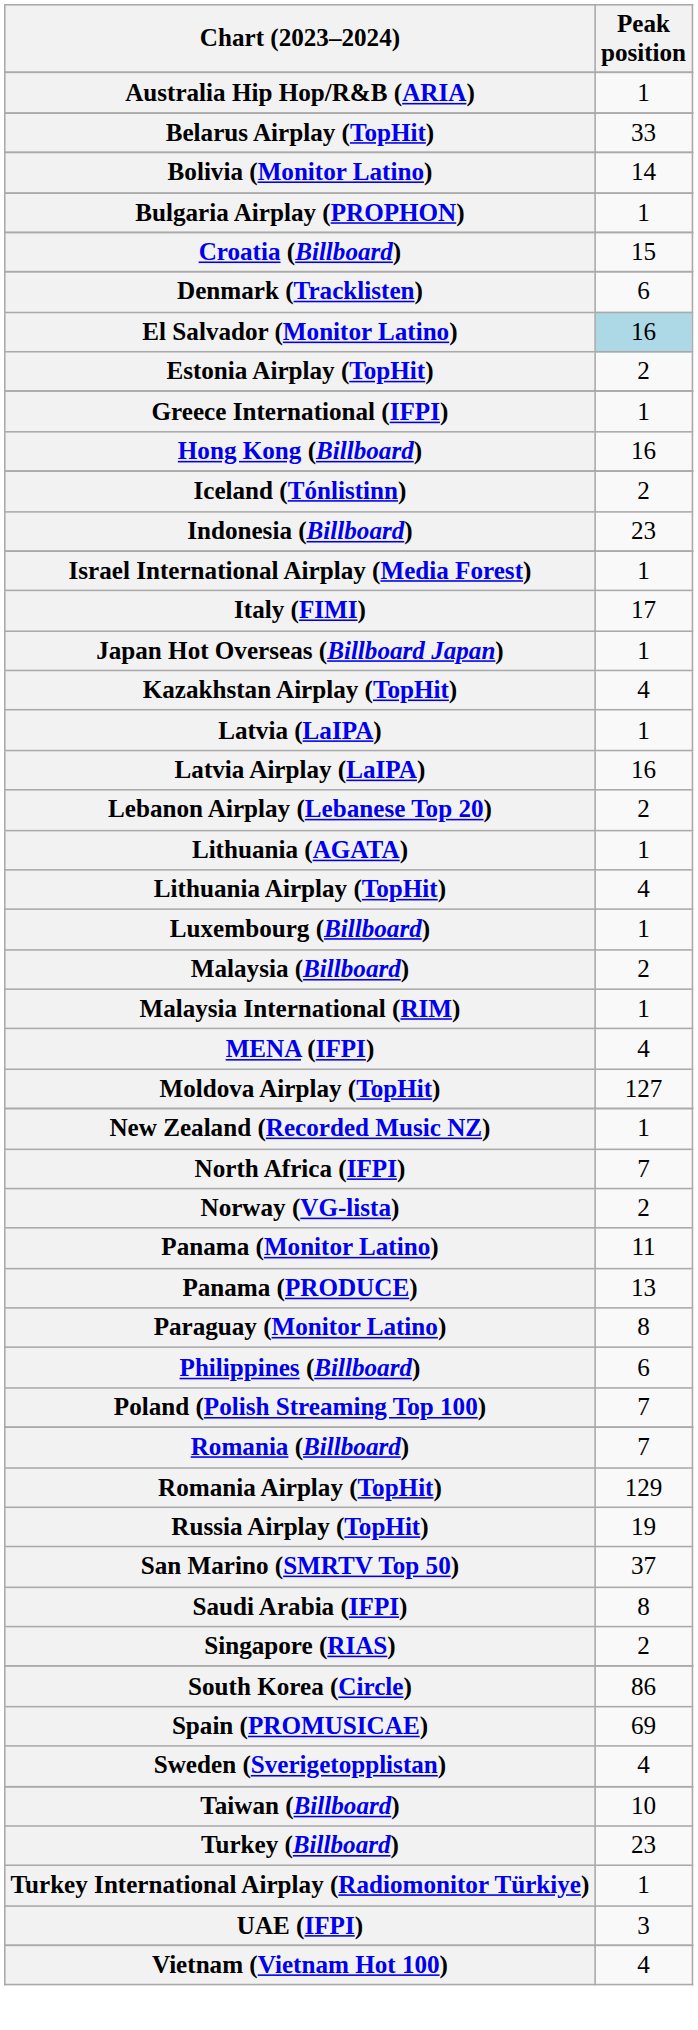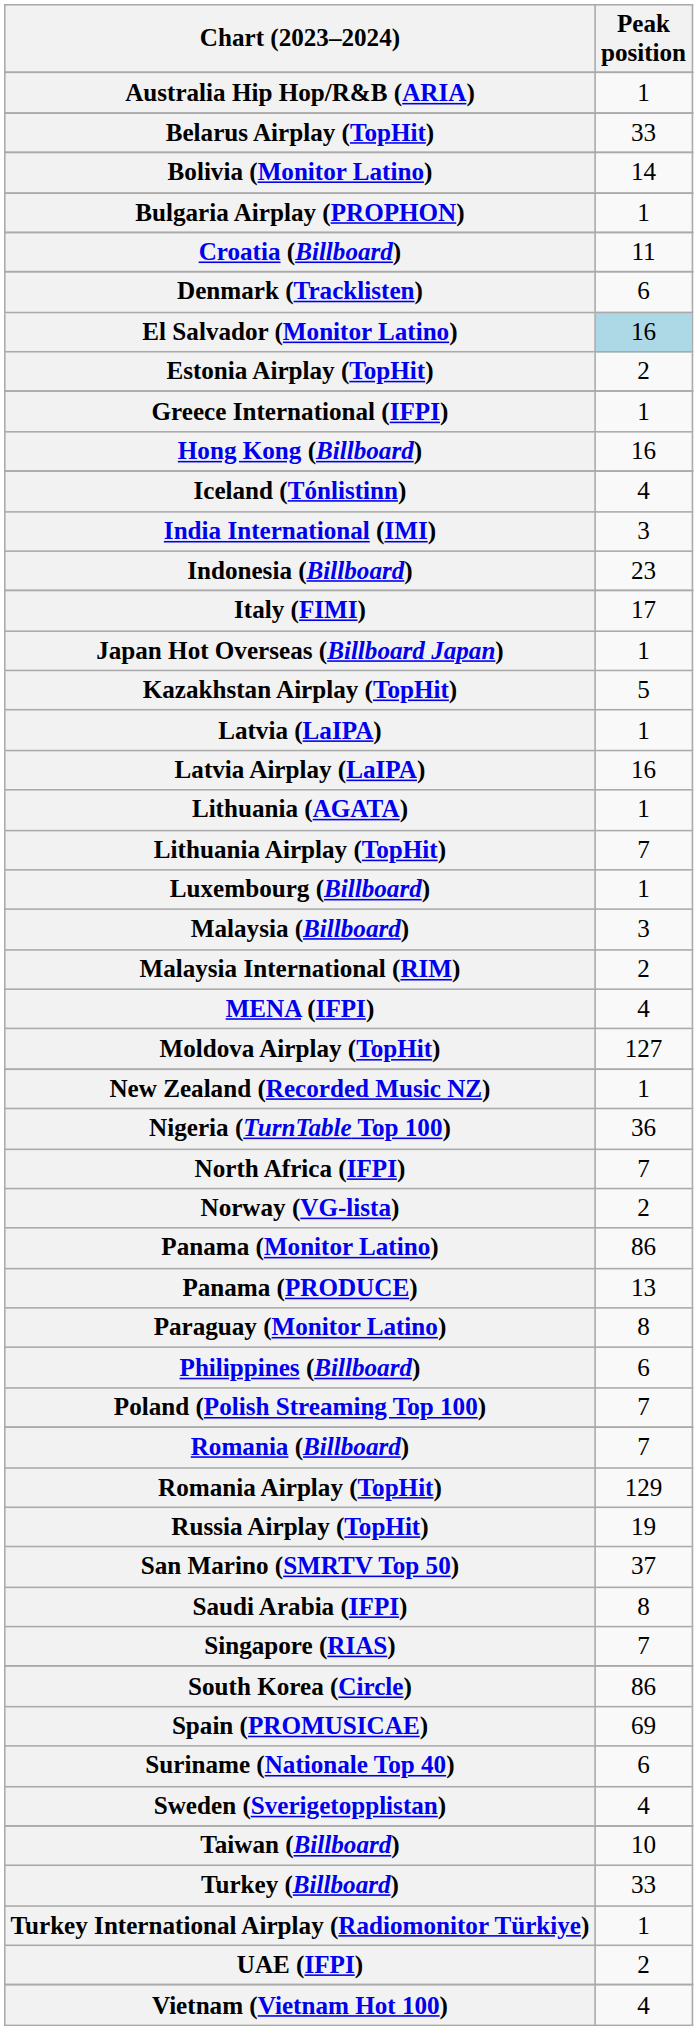Croatia (Billboard) | Peak position: 15 -> 11
Iceland (Tónlistinn) | Peak position: 2 -> 4
+ row: India International (IMI) | 3
- row: Israel International Airplay (Media Forest) | 1
Kazakhstan Airplay (TopHit) | Peak position: 4 -> 5
- row: Lebanon Airplay (Lebanese Top 20) | 2
Lithuania Airplay (TopHit) | Peak position: 4 -> 7
Malaysia (Billboard) | Peak position: 2 -> 3
Malaysia International (RIM) | Peak position: 1 -> 2
+ row: Nigeria (TurnTable Top 100) | 36
Panama (Monitor Latino) | Peak position: 11 -> 86
Singapore (RIAS) | Peak position: 2 -> 7
+ row: Suriname (Nationale Top 40) | 6
Turkey (Billboard) | Peak position: 23 -> 33
UAE (IFPI) | Peak position: 3 -> 2
